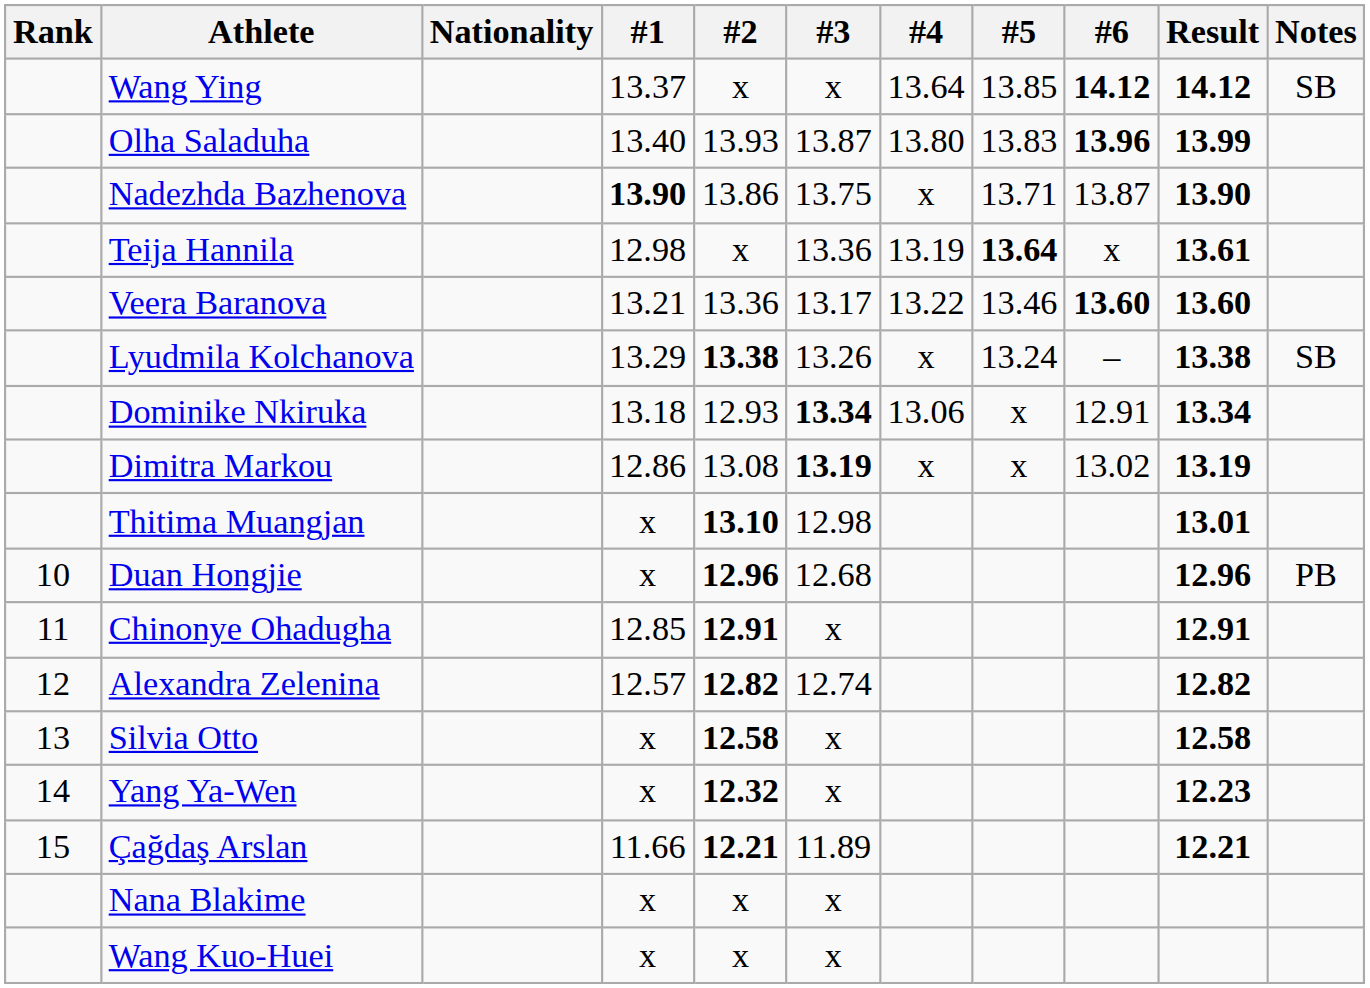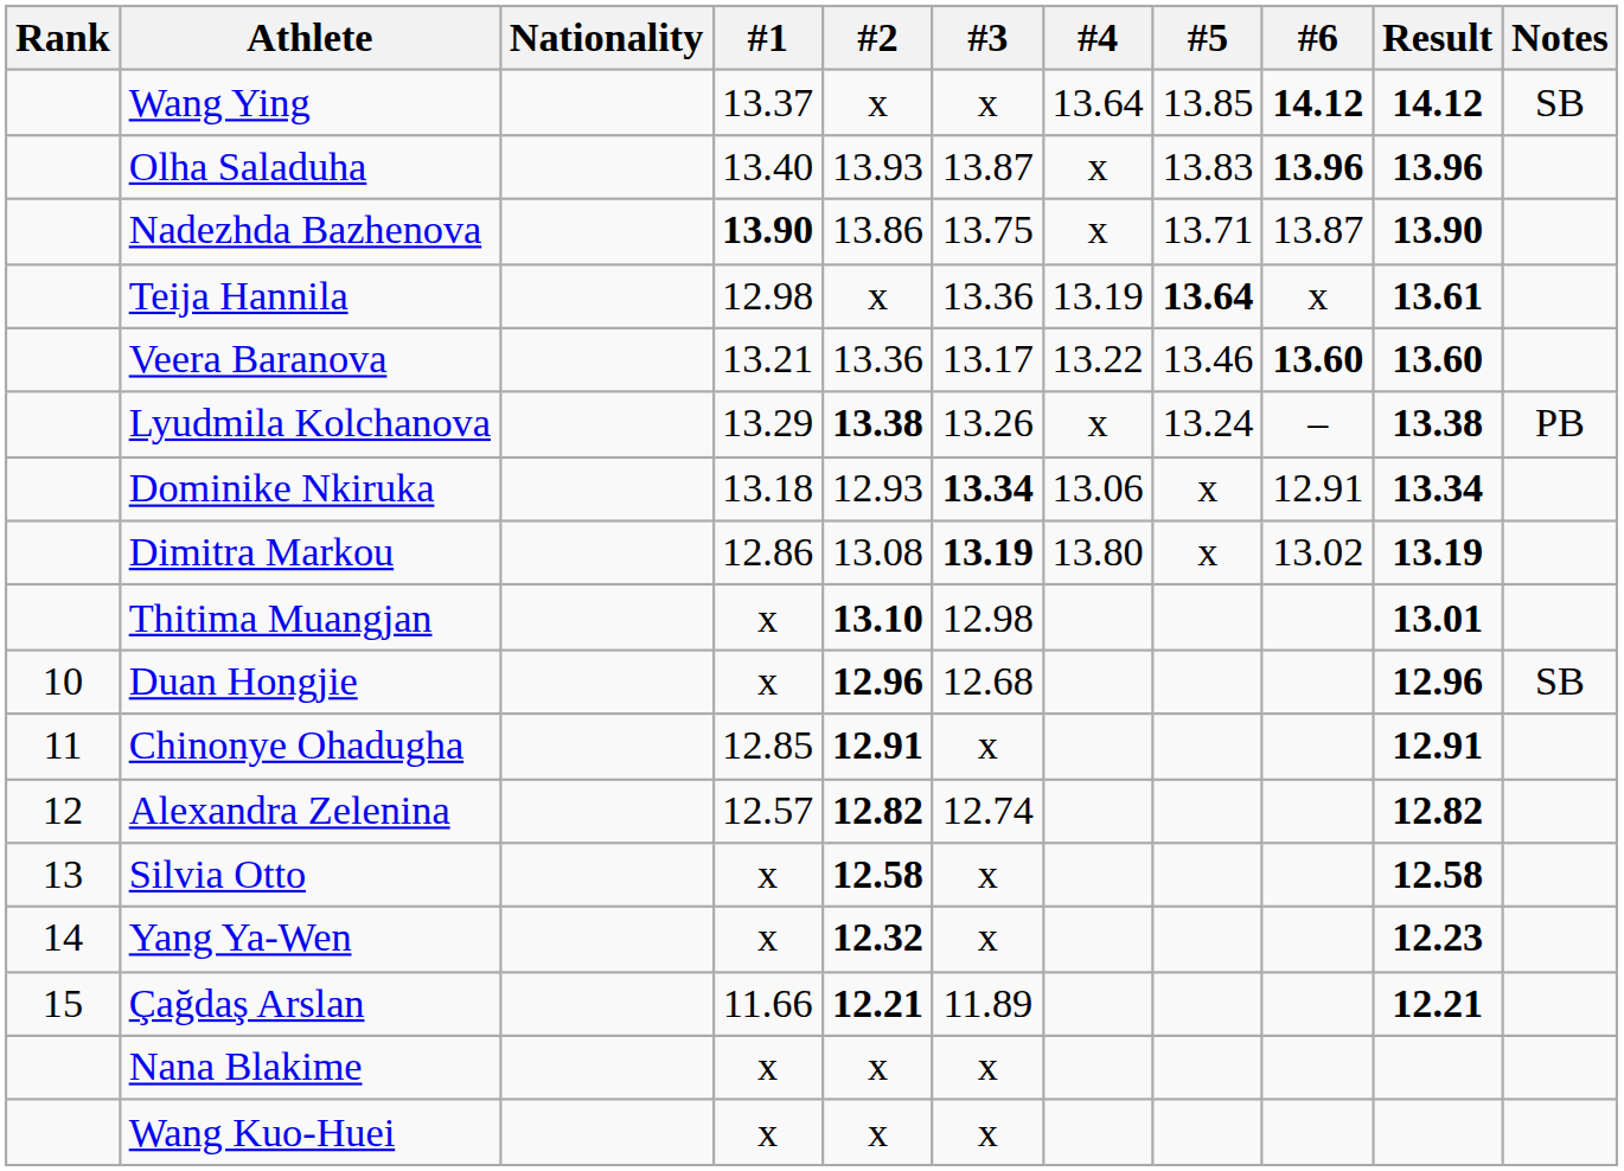Olha Saladuha | #4: 13.80 -> x
Olha Saladuha | Result: 13.99 -> 13.96
Lyudmila Kolchanova | Notes: SB -> PB
Dimitra Markou | #4: x -> 13.80
Duan Hongjie | Notes: PB -> SB
